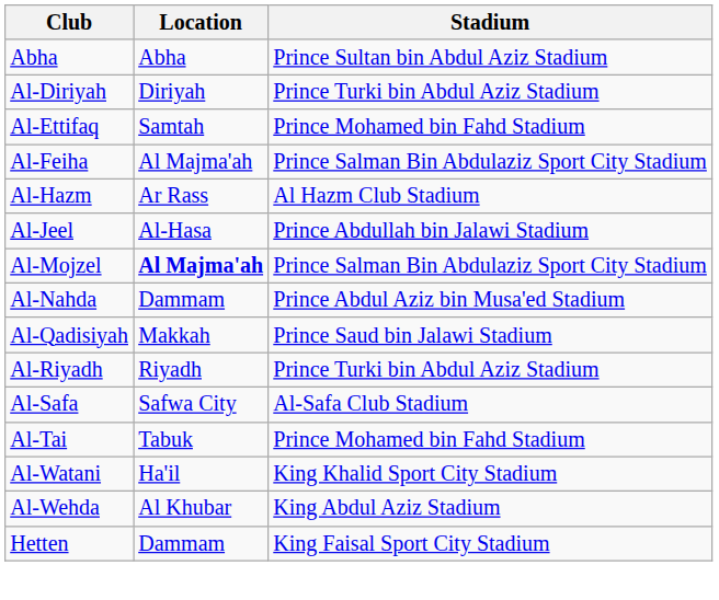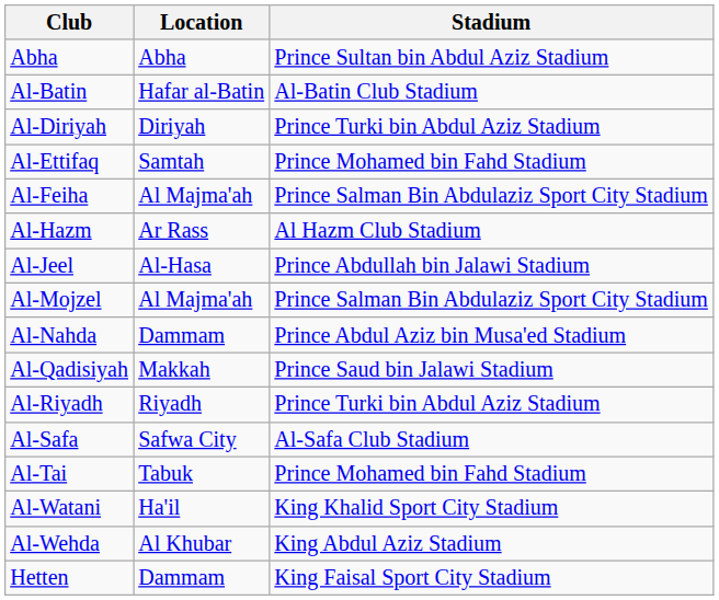+ row: Al-Batin | Hafar al-Batin | Al-Batin Club Stadium
Al-Mojzel | Location: bold -> normal
